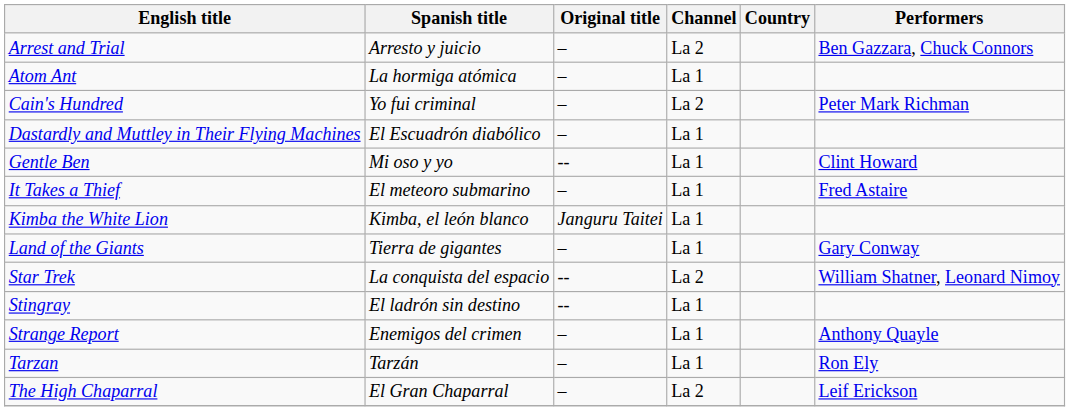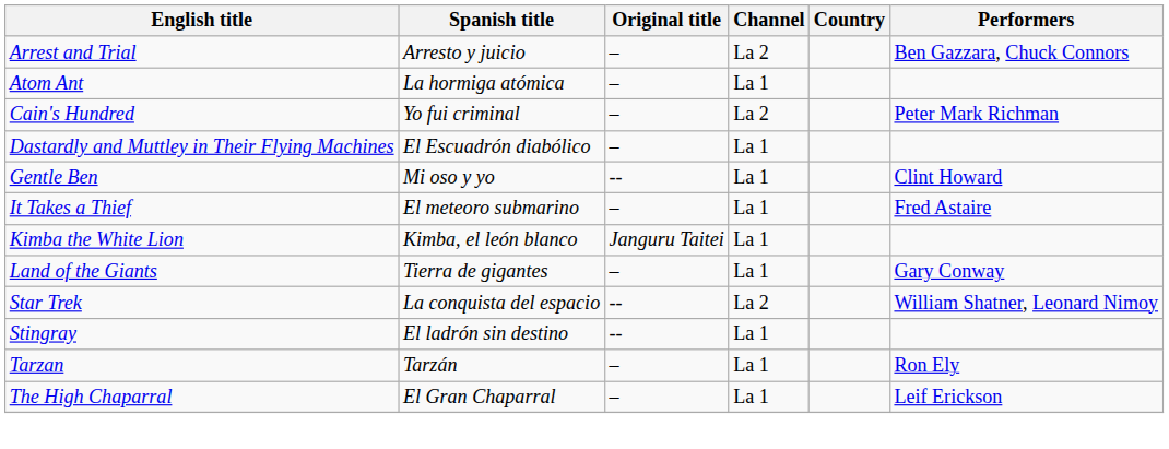- row: Strange Report | Enemigos del crimen | – | La 1 | Anthony Quayle
The High Chaparral | Channel: La 2 -> La 1
